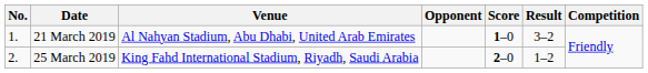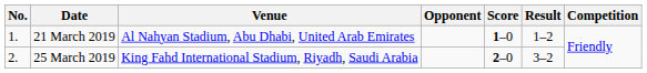21 March 2019 | Result: 3–2 -> 1–2
25 March 2019 | Result: 1–2 -> 3–2
